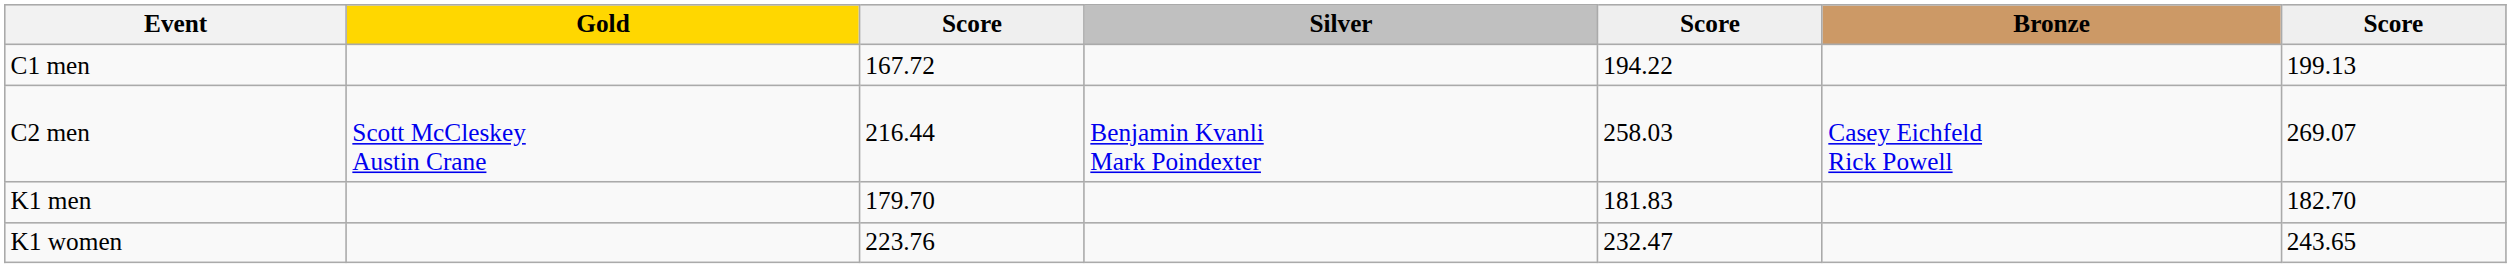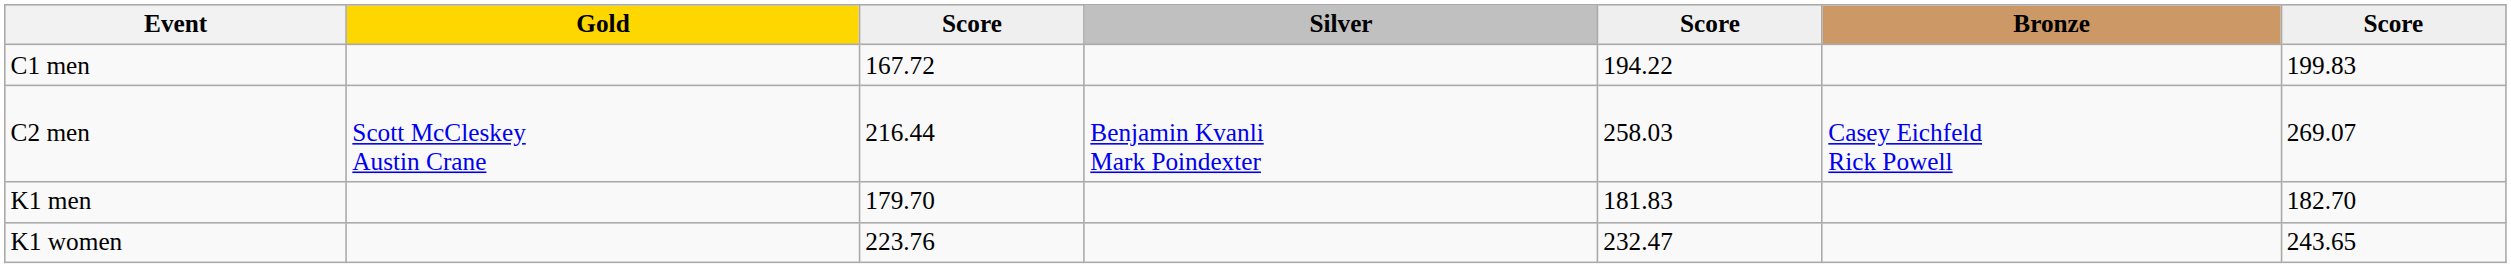C1 men | column 7: 199.13 -> 199.83
